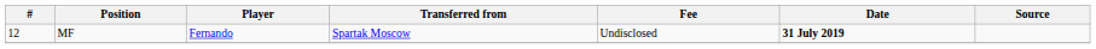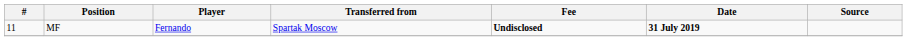MF | #: 12 -> 11
MF | Fee: normal -> bold
